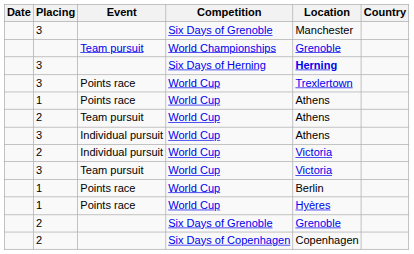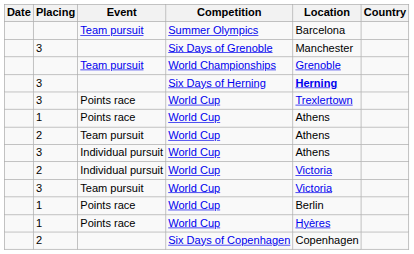+ row: Team pursuit | Summer Olympics | Barcelona
- row: 2 | Six Days of Grenoble | Grenoble
